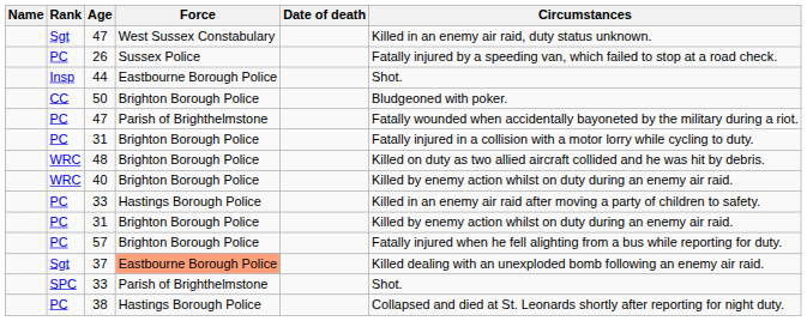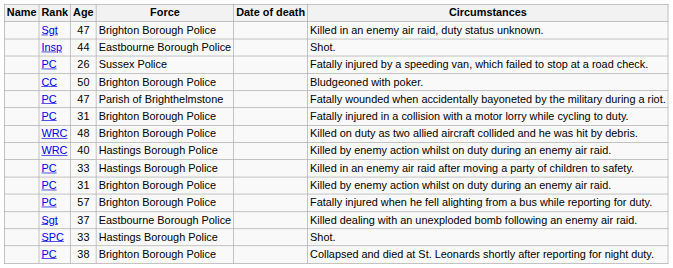Sgt / 47 | Force: West Sussex Constabulary -> Brighton Borough Police
rows swapped: 44 <-> 26
40 | Force: Brighton Borough Police -> Hastings Borough Police
37 | Force: lightsalmon background -> no background
SPC / 33 | Force: Parish of Brighthelmstone -> Hastings Borough Police
38 | Force: Hastings Borough Police -> Brighton Borough Police
